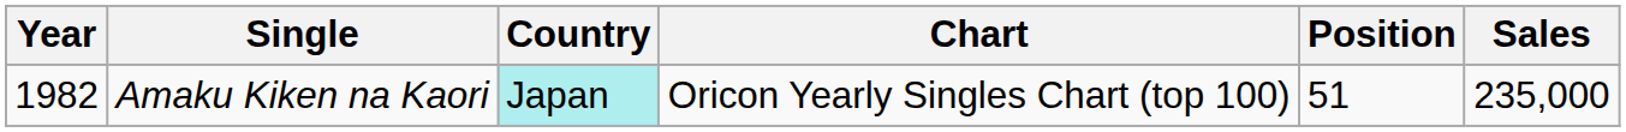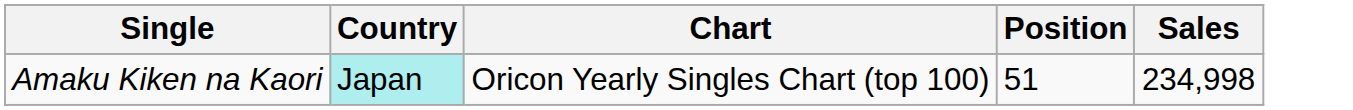- column: Year | 1982
Amaku Kiken na Kaori | Sales: 235,000 -> 234,998
